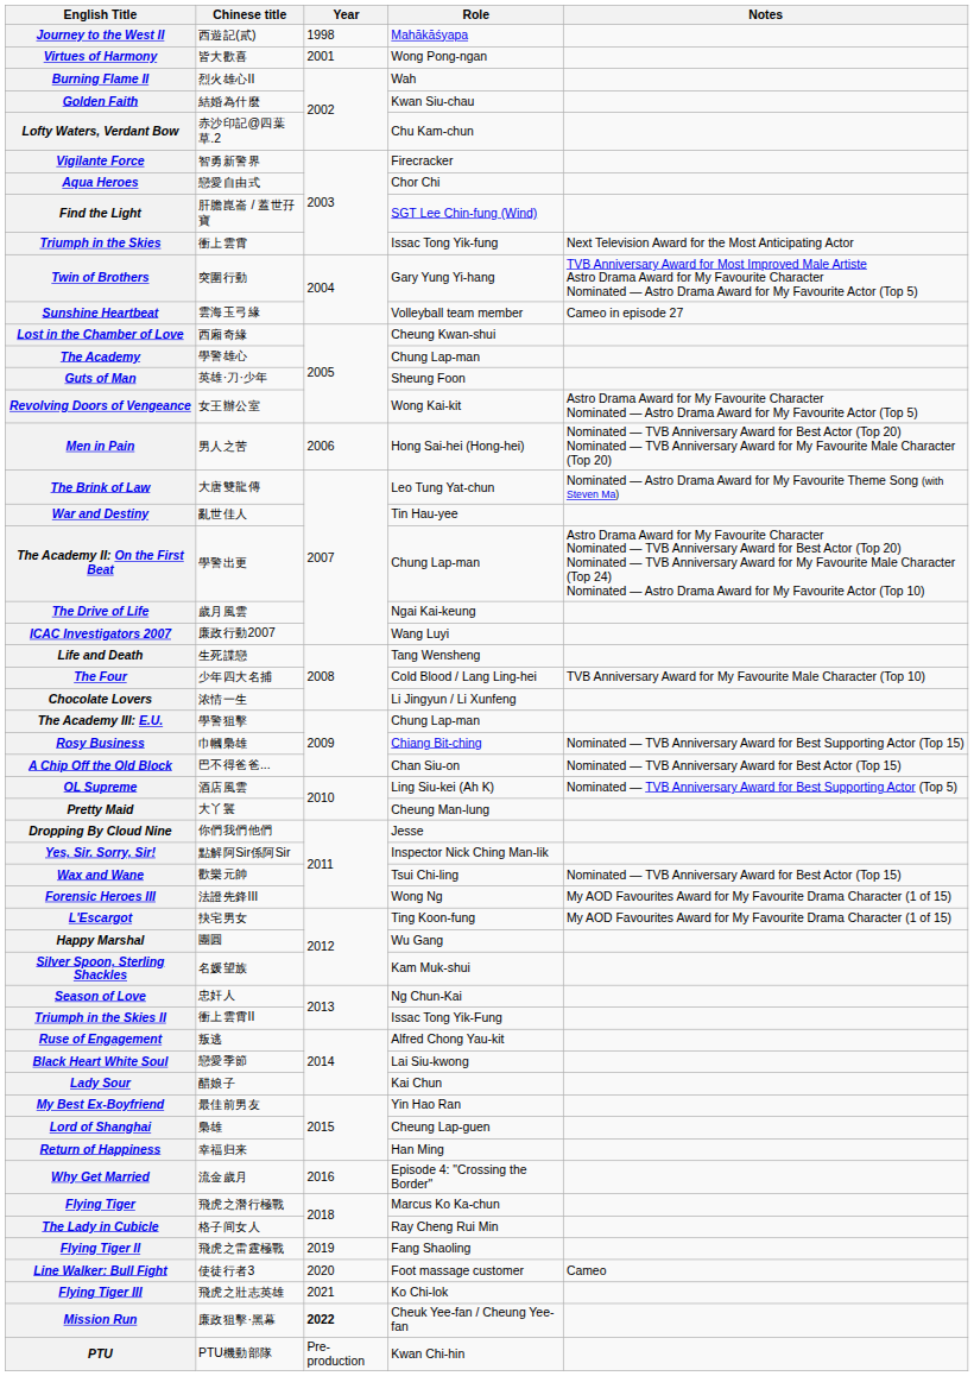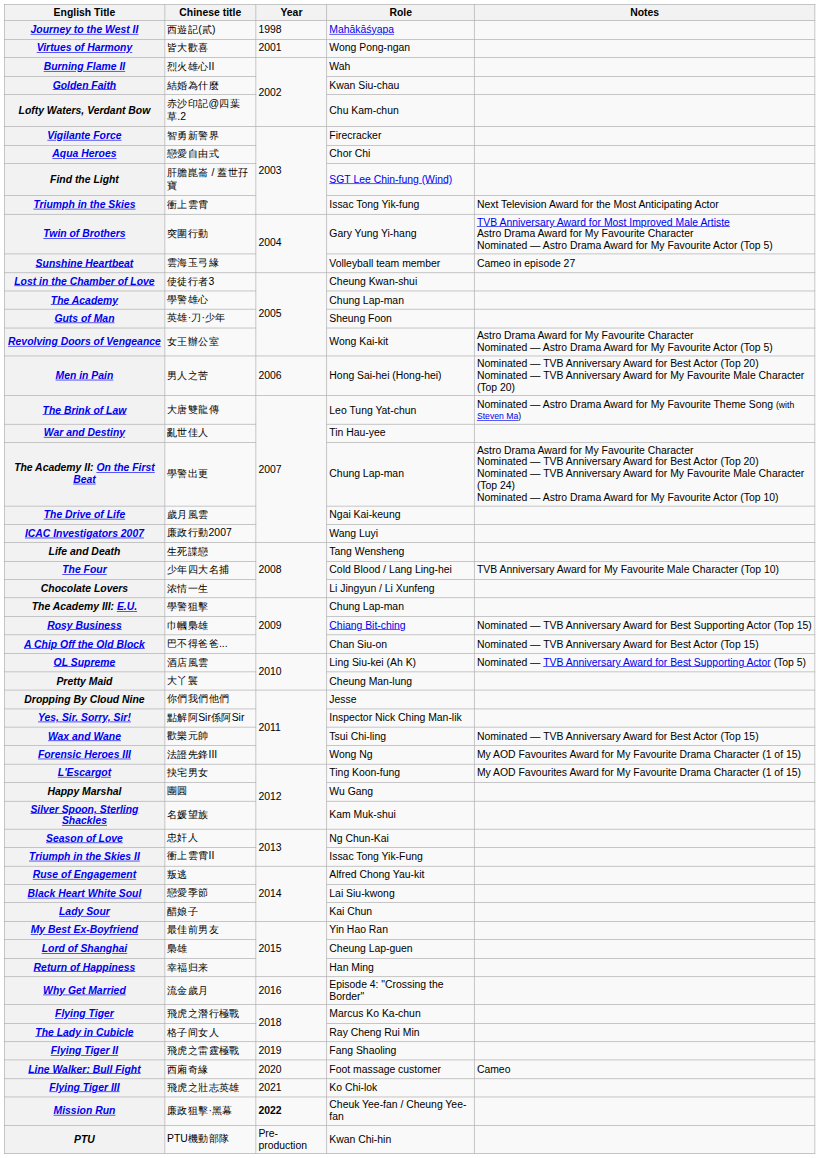Lost in the Chamber of Love | Chinese title: 西廂奇緣 -> 使徒行者3
Line Walker: Bull Fight | Chinese title: 使徒行者3 -> 西廂奇緣
